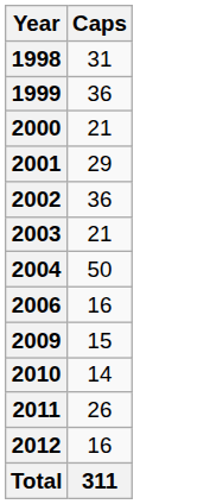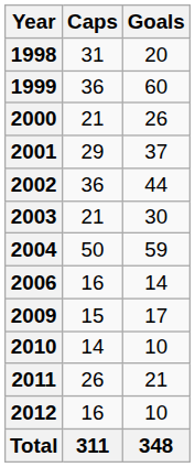+ column: Goals | 20 | 60 | 26 | 37 | 44 | 30 | 59 | 14 | 17 | 10 | 21 | 10 | 348
